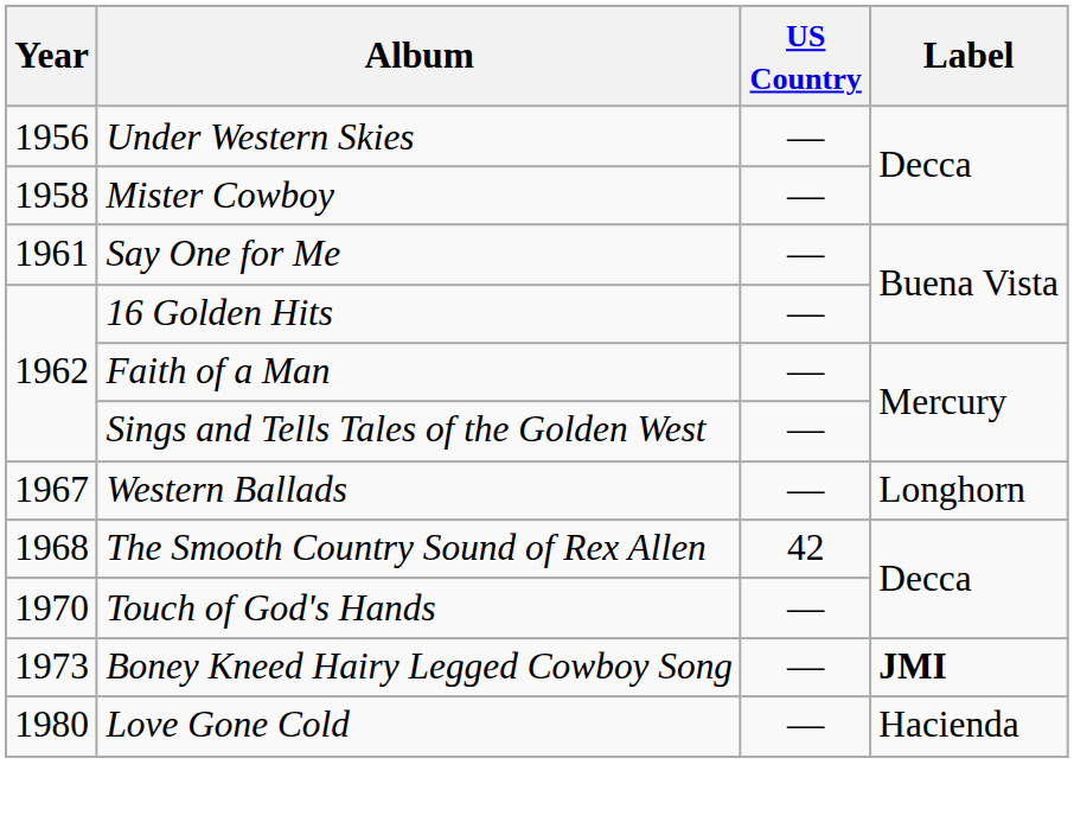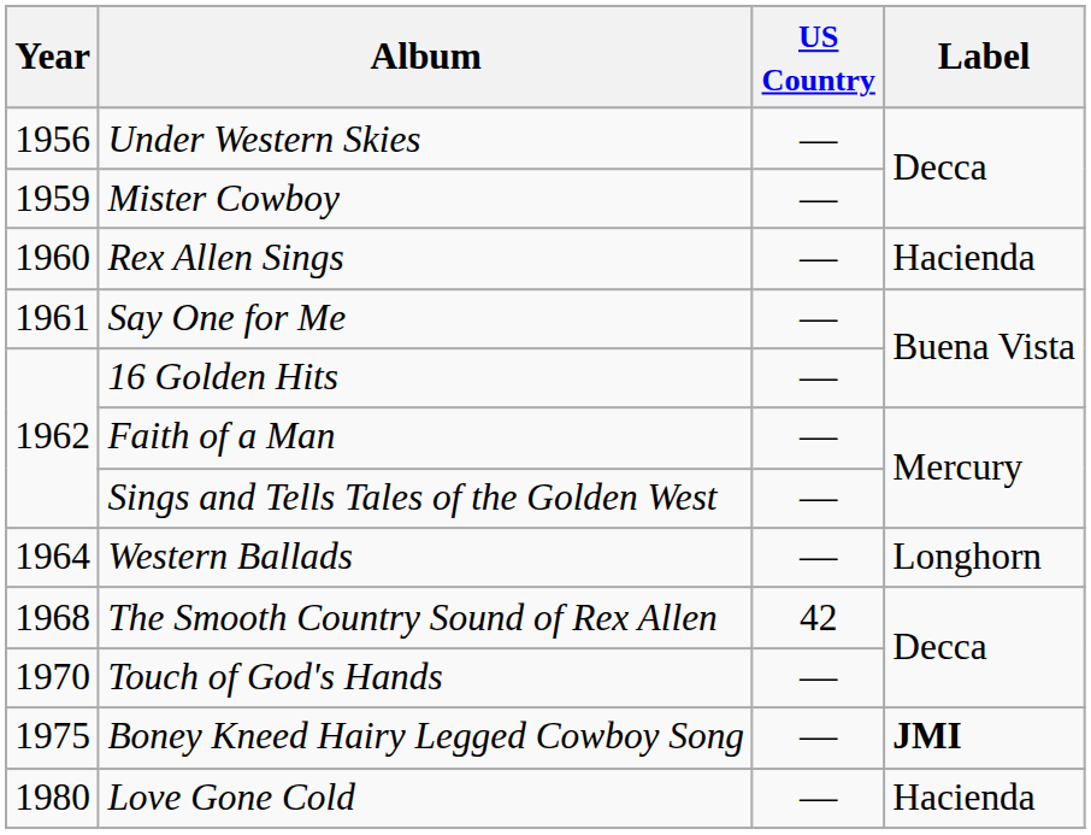Mister Cowboy | Year: 1958 -> 1959
+ row: 1960 | Rex Allen Sings | — | Hacienda
Western Ballads | Year: 1967 -> 1964
Boney Kneed Hairy Legged Cowboy Song | Year: 1973 -> 1975
